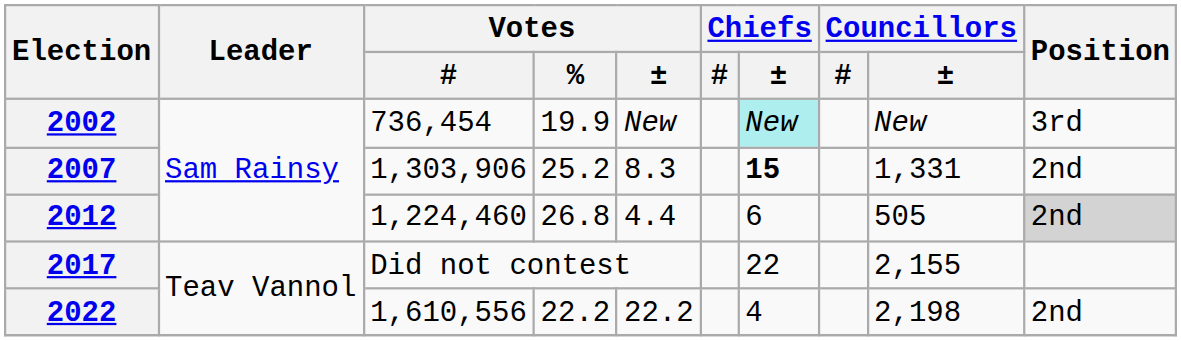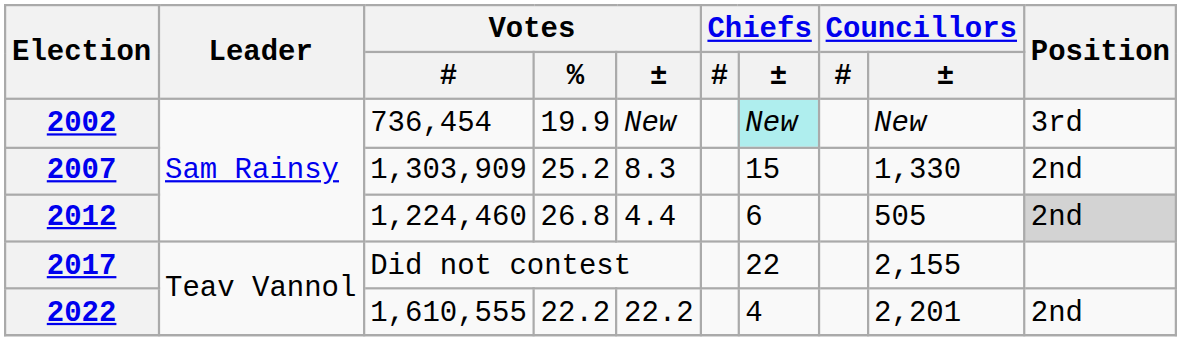2007 | Votes / #: 1,303,906 -> 1,303,909
2007 | Chiefs / ±: bold -> normal
2007 | Councillors / ±: 1,331 -> 1,330
2022 | Votes / #: 1,610,556 -> 1,610,555
2022 | Councillors / ±: 2,198 -> 2,201
